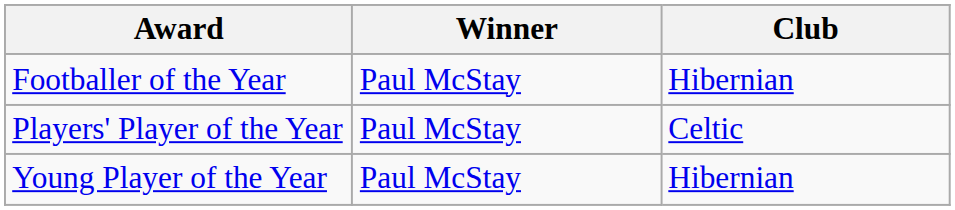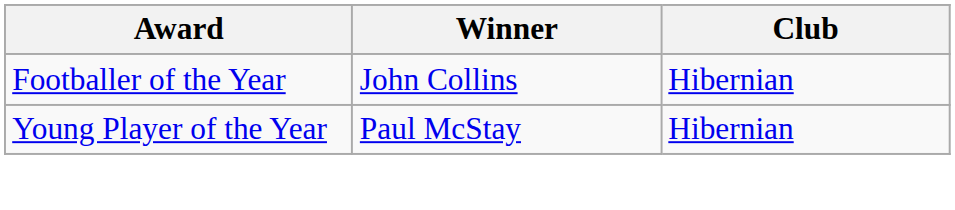Footballer of the Year | Winner: Paul McStay -> John Collins
- row: Players' Player of the Year | Paul McStay | Celtic
